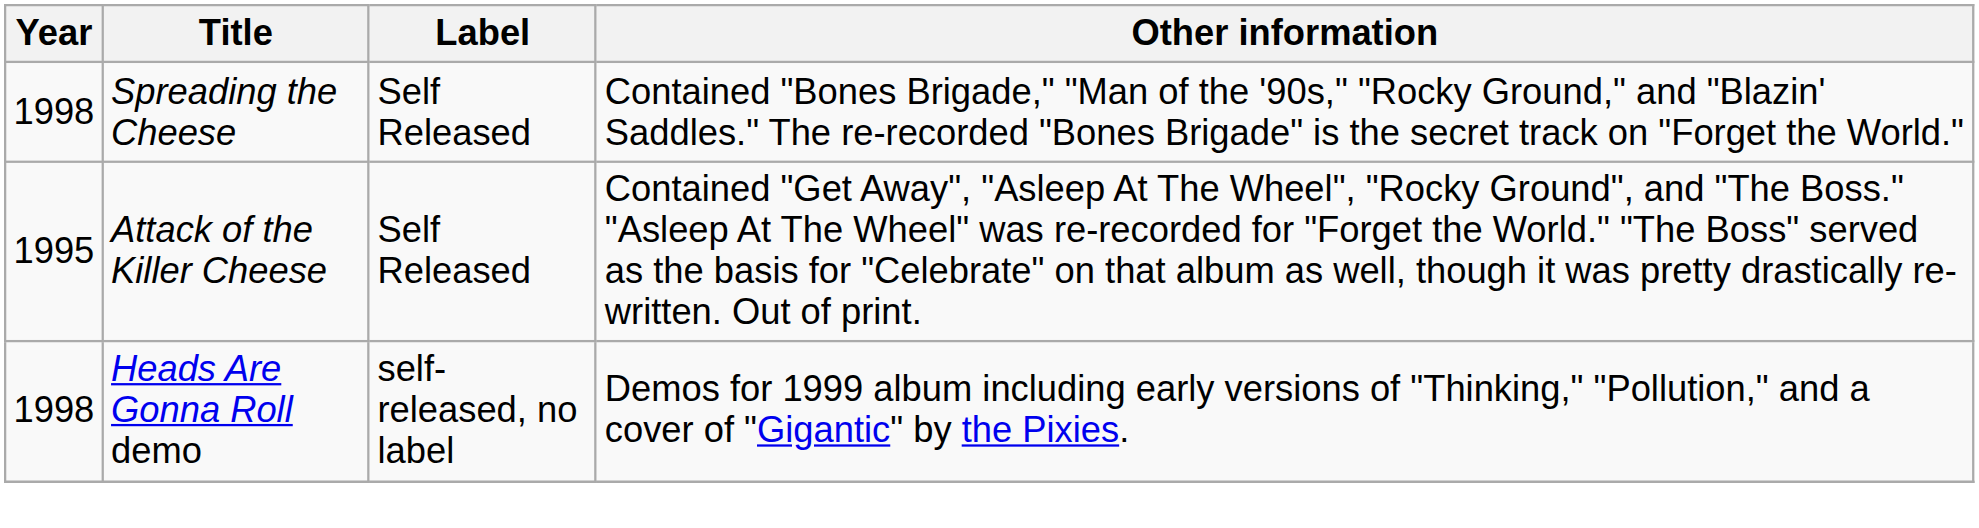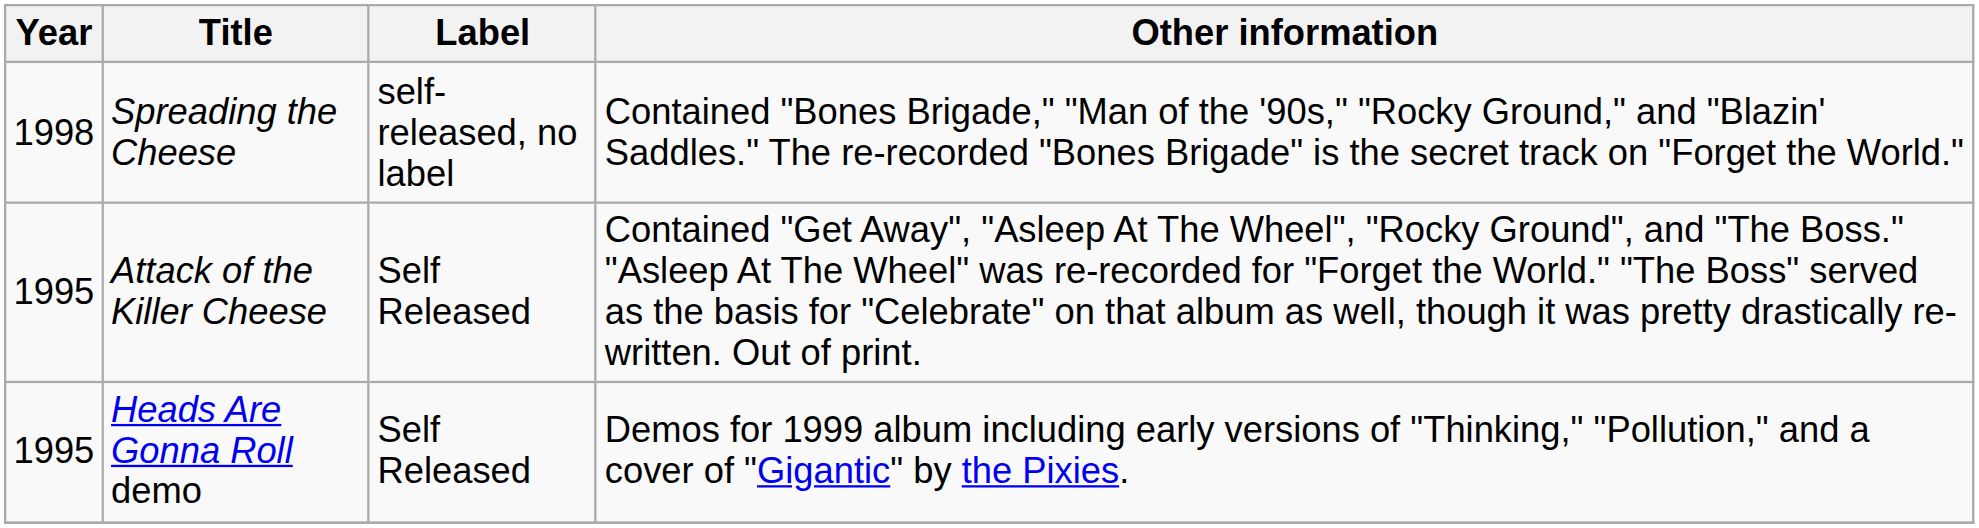Spreading the Cheese | Label: Self Released -> self-released, no label
Heads Are Gonna Roll demo | Year: 1998 -> 1995
Heads Are Gonna Roll demo | Label: self-released, no label -> Self Released
